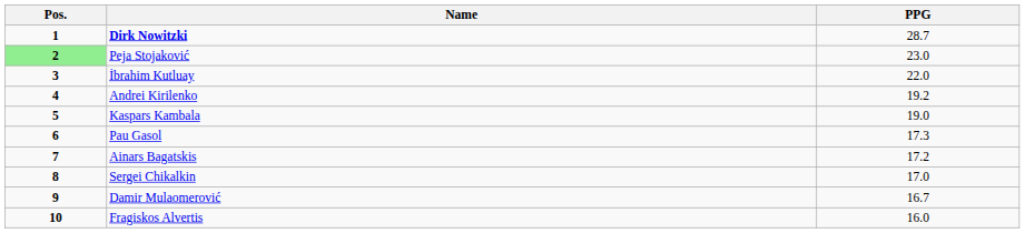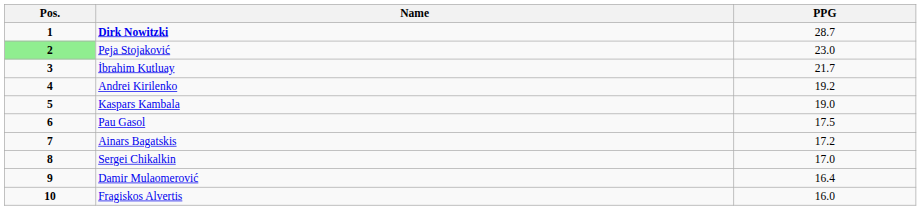İbrahim Kutluay | PPG: 22.0 -> 21.7
Pau Gasol | PPG: 17.3 -> 17.5
Damir Mulaomerović | PPG: 16.7 -> 16.4
